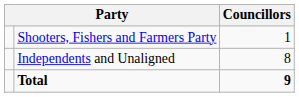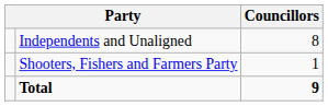rows swapped: Independents and Unaligned <-> Shooters, Fishers and Farmers Party
